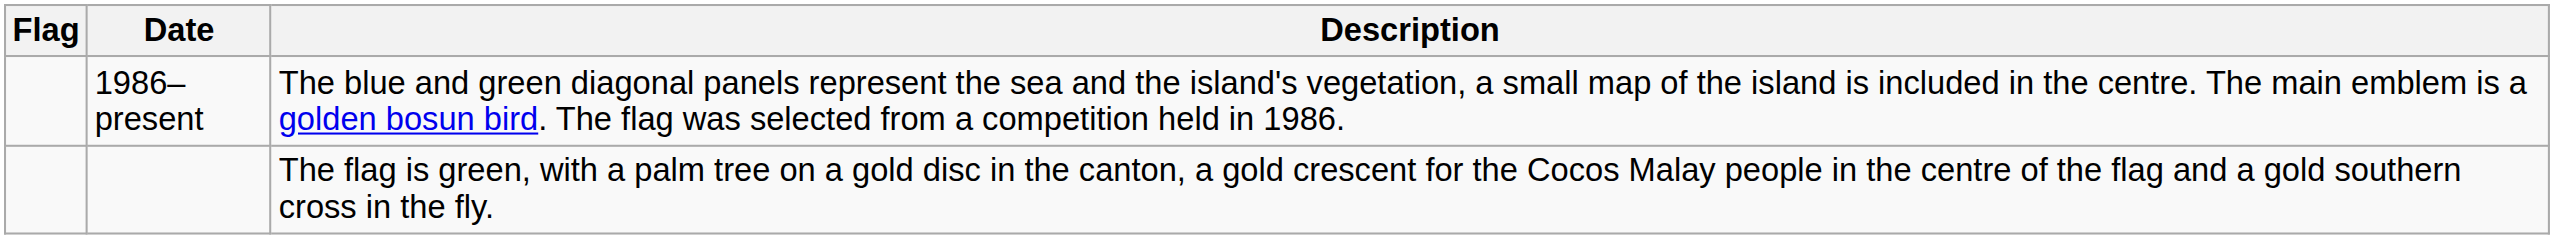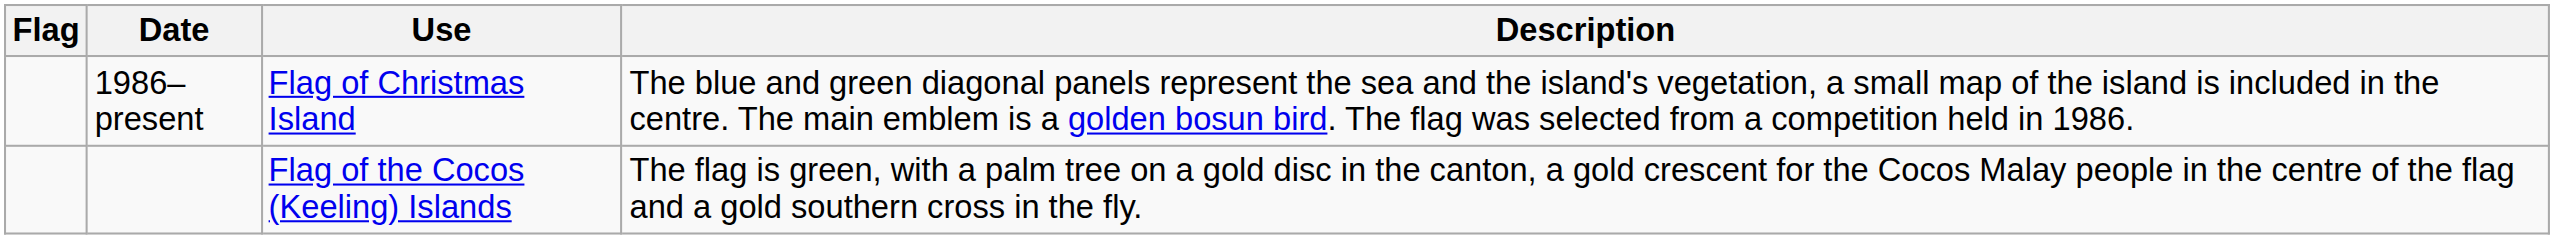+ column: Use | Flag of Christmas Island | Flag of the Cocos (Keeling) Islands
